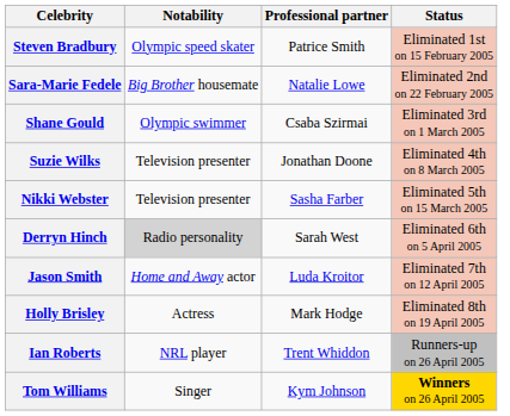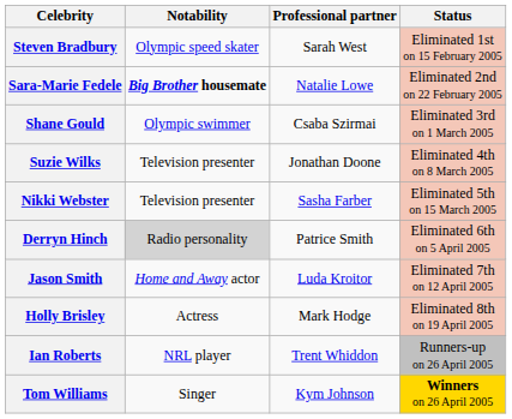Steven Bradbury | Professional partner: Patrice Smith -> Sarah West
Sara-Marie Fedele | Notability: normal -> bold
Derryn Hinch | Professional partner: Sarah West -> Patrice Smith
